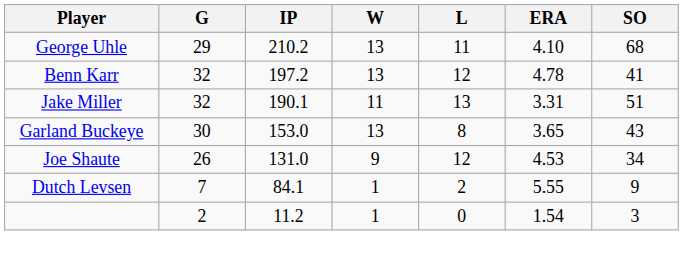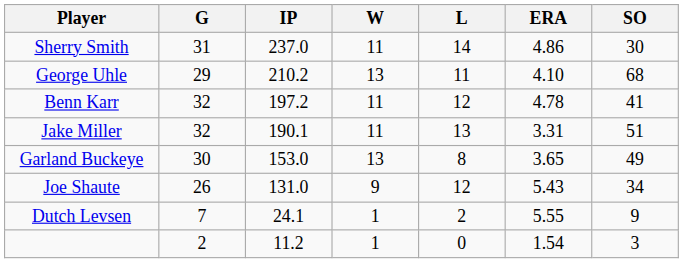+ row: Sherry Smith | 31 | 237.0 | 11 | 14 | 4.86 | 30
Benn Karr | W: 13 -> 11
Garland Buckeye | SO: 43 -> 49
Joe Shaute | ERA: 4.53 -> 5.43
Dutch Levsen | IP: 84.1 -> 24.1
